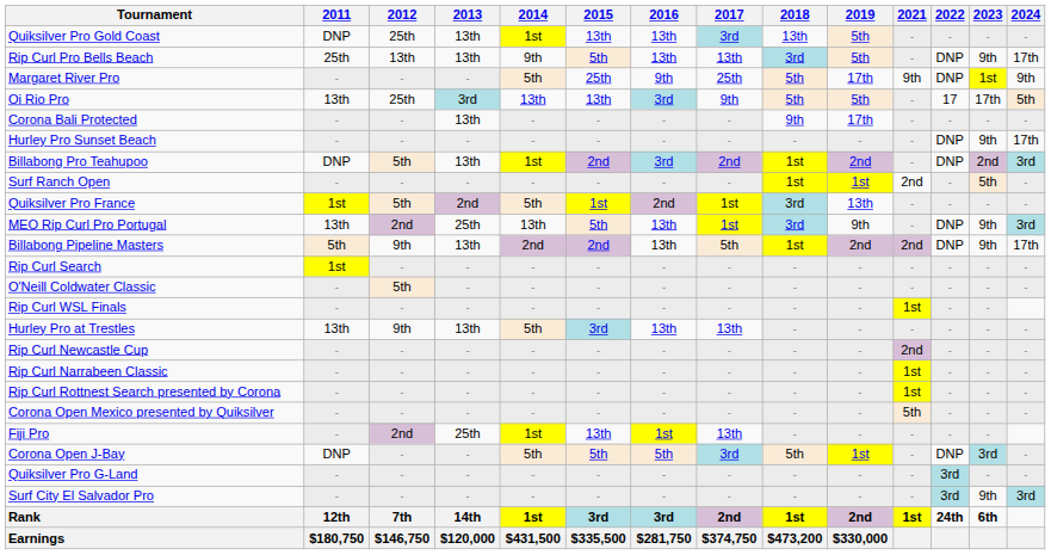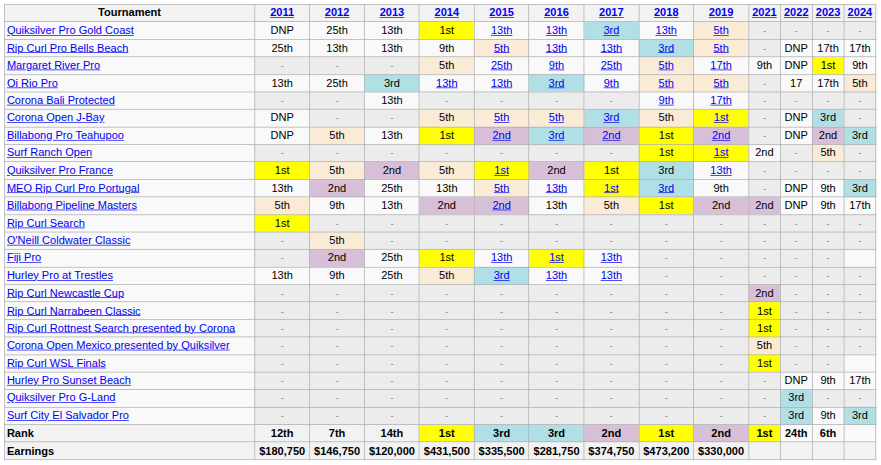Rip Curl Pro Bells Beach | 2023: 9th -> 17th
rows swapped: Corona Open J-Bay <-> Hurley Pro Sunset Beach
rows swapped: Fiji Pro <-> Rip Curl WSL Finals
Hurley Pro at Trestles | 2013: 13th -> 25th
